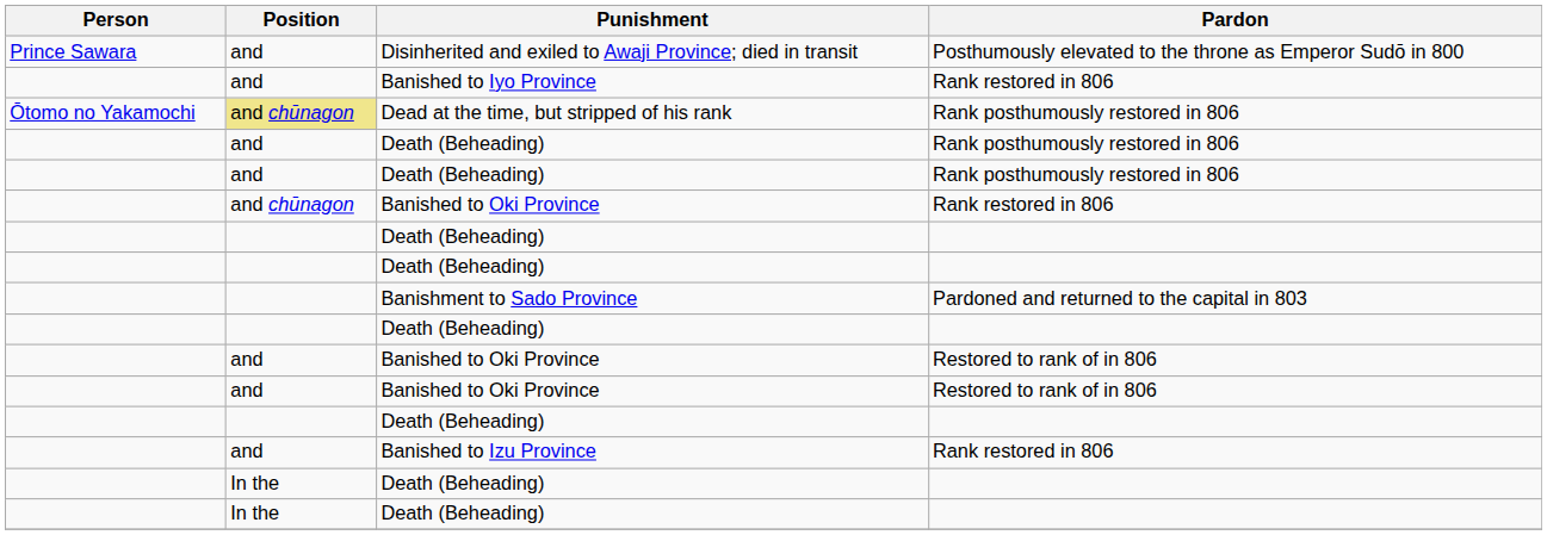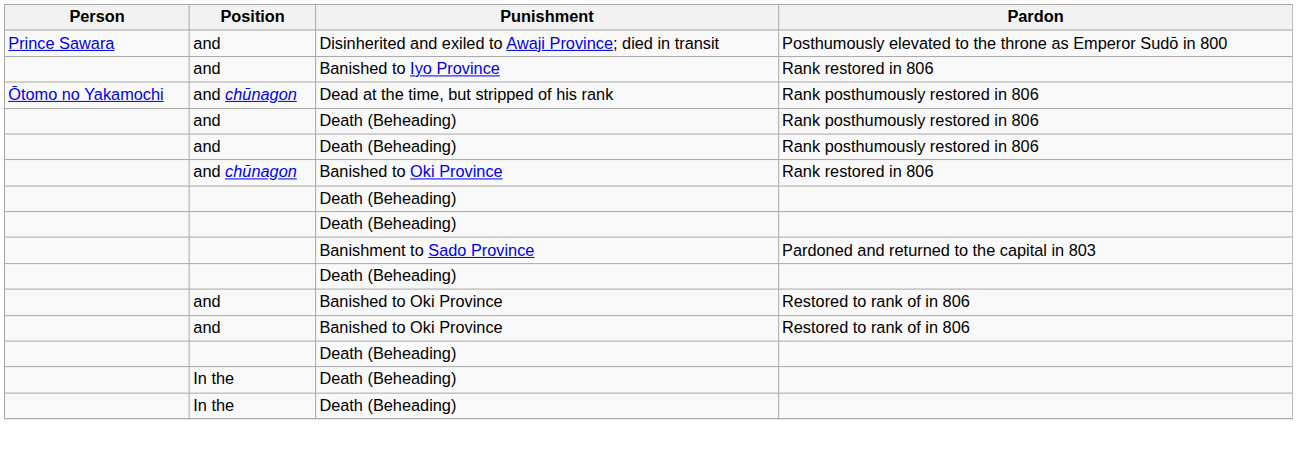Dead at the time, but stripped of his rank | Position: khaki background -> no background
- row: and | Banished to Izu Province | Rank restored in 806
